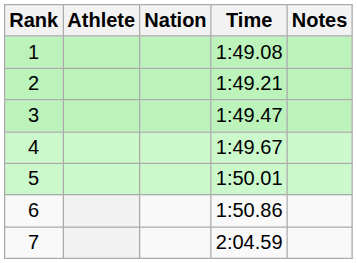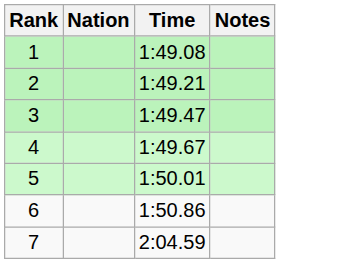- column: Athlete
